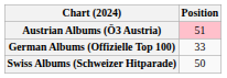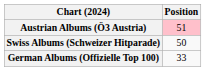rows swapped: German Albums (Offizielle Top 100) <-> Swiss Albums (Schweizer Hitparade)
